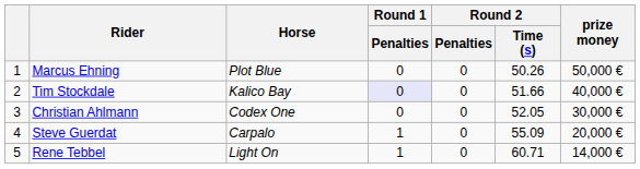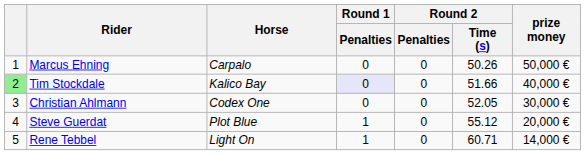Marcus Ehning | Horse: Plot Blue -> Carpalo
Tim Stockdale | column 1: no background -> lightgreen background
Steve Guerdat | Horse: Carpalo -> Plot Blue
Steve Guerdat | Round 2 / Time (s): 55.09 -> 55.12
